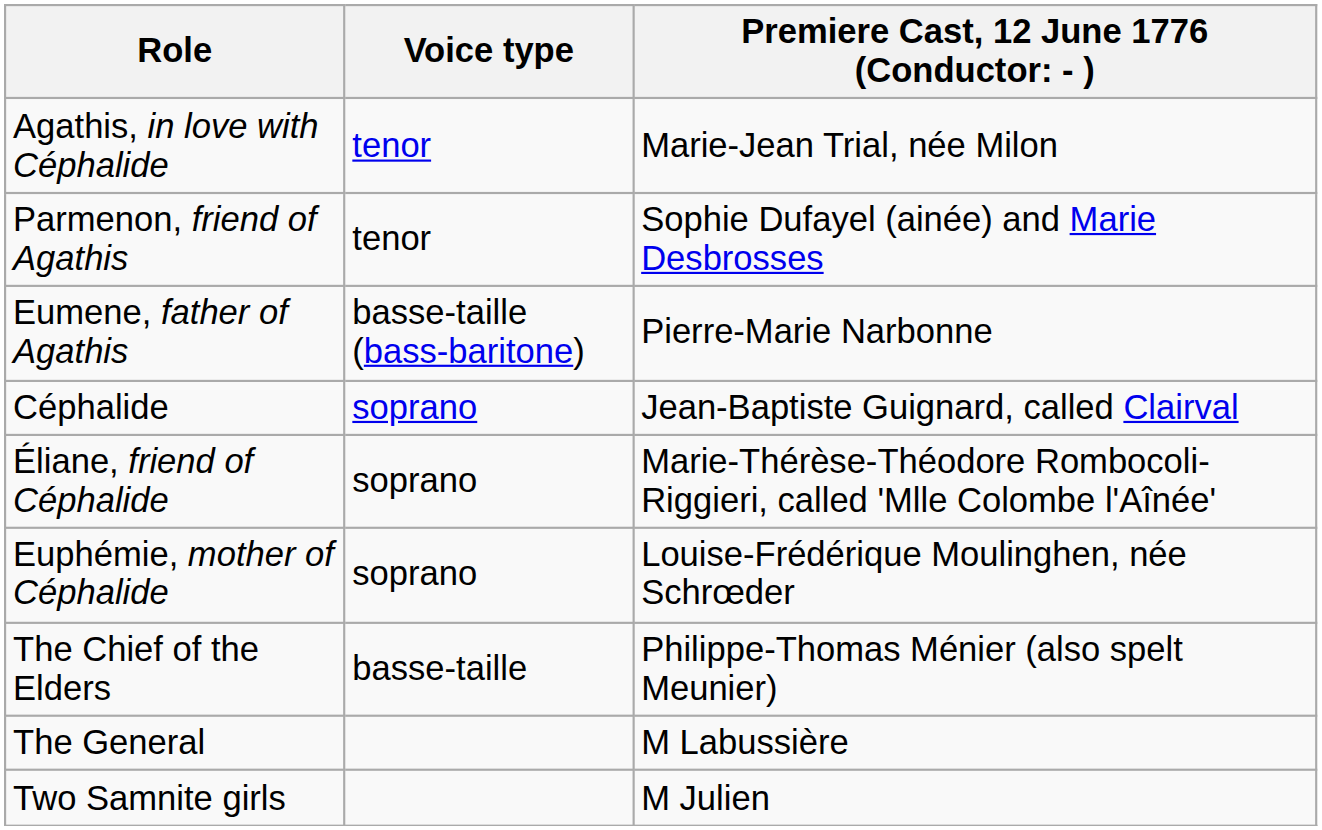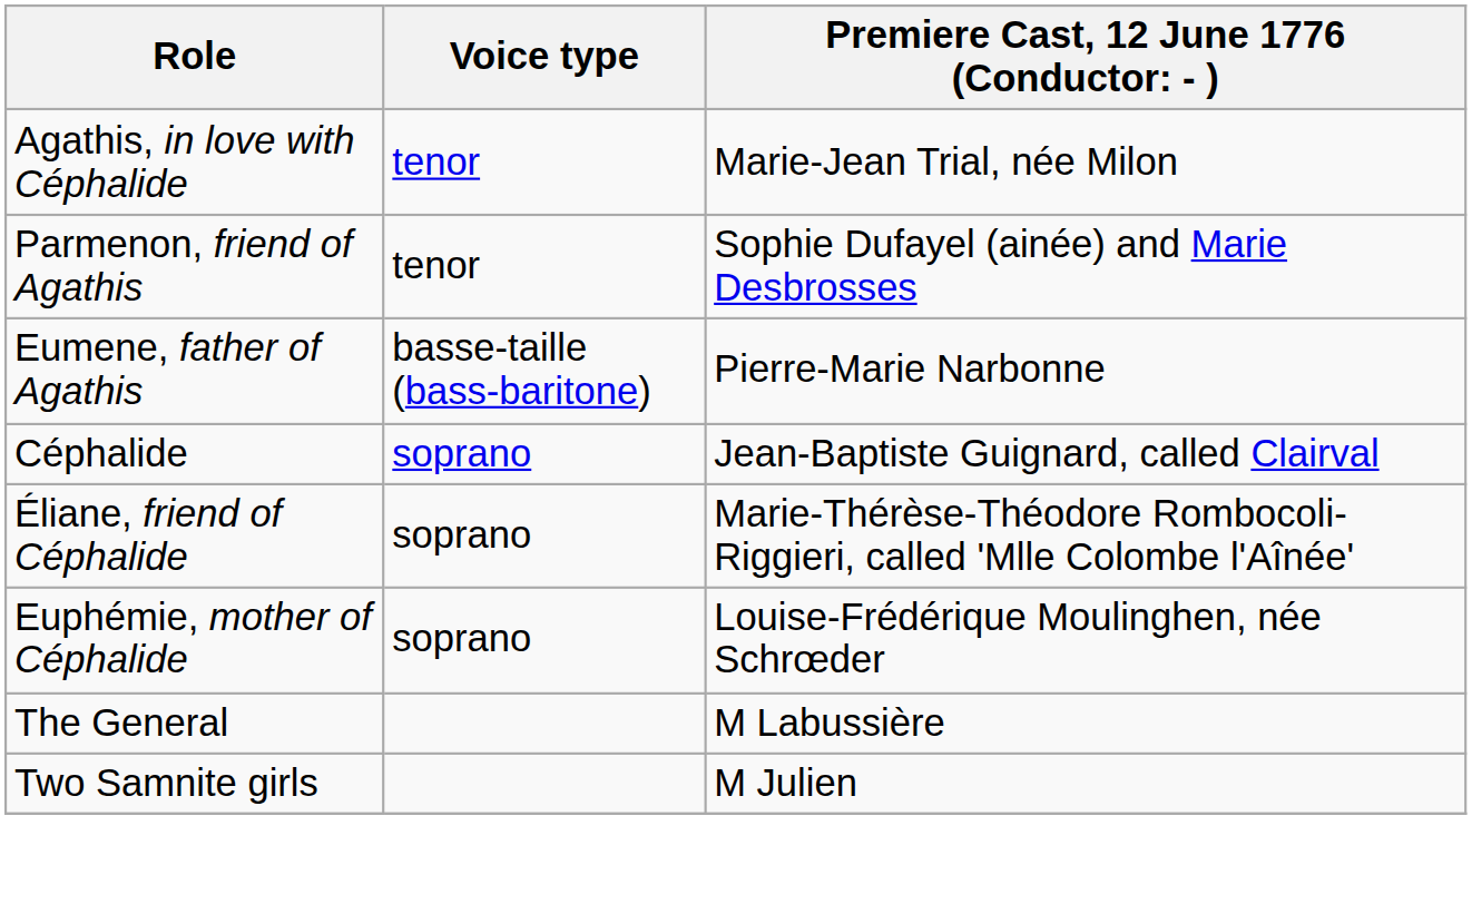- row: The Chief of the Elders | basse-taille | Philippe-Thomas Ménier (also spelt Meunier)
